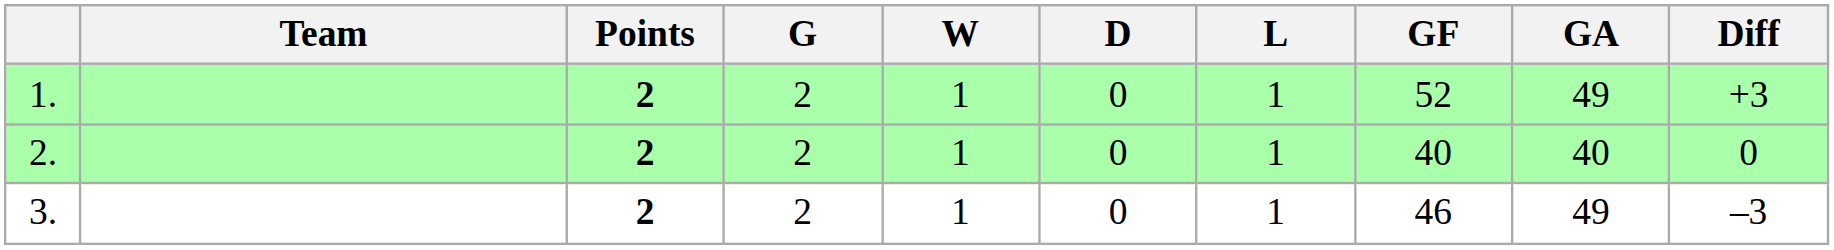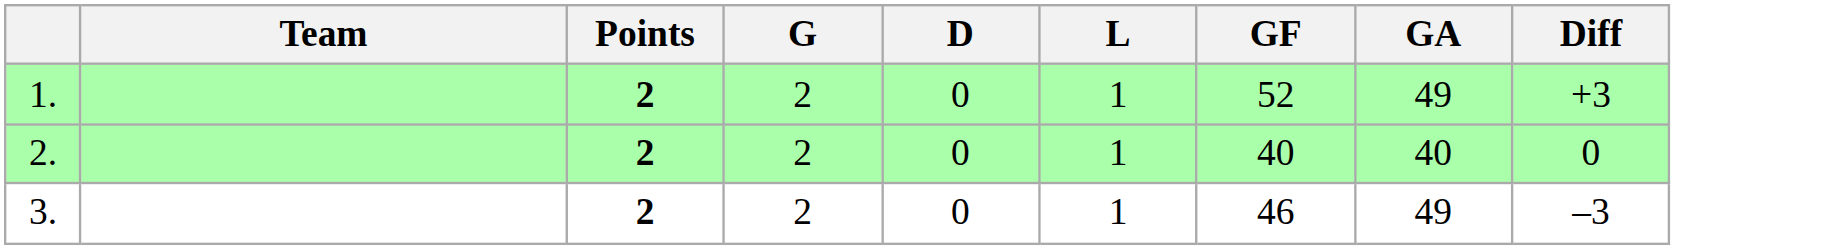- column: W | 1 | 1 | 1
